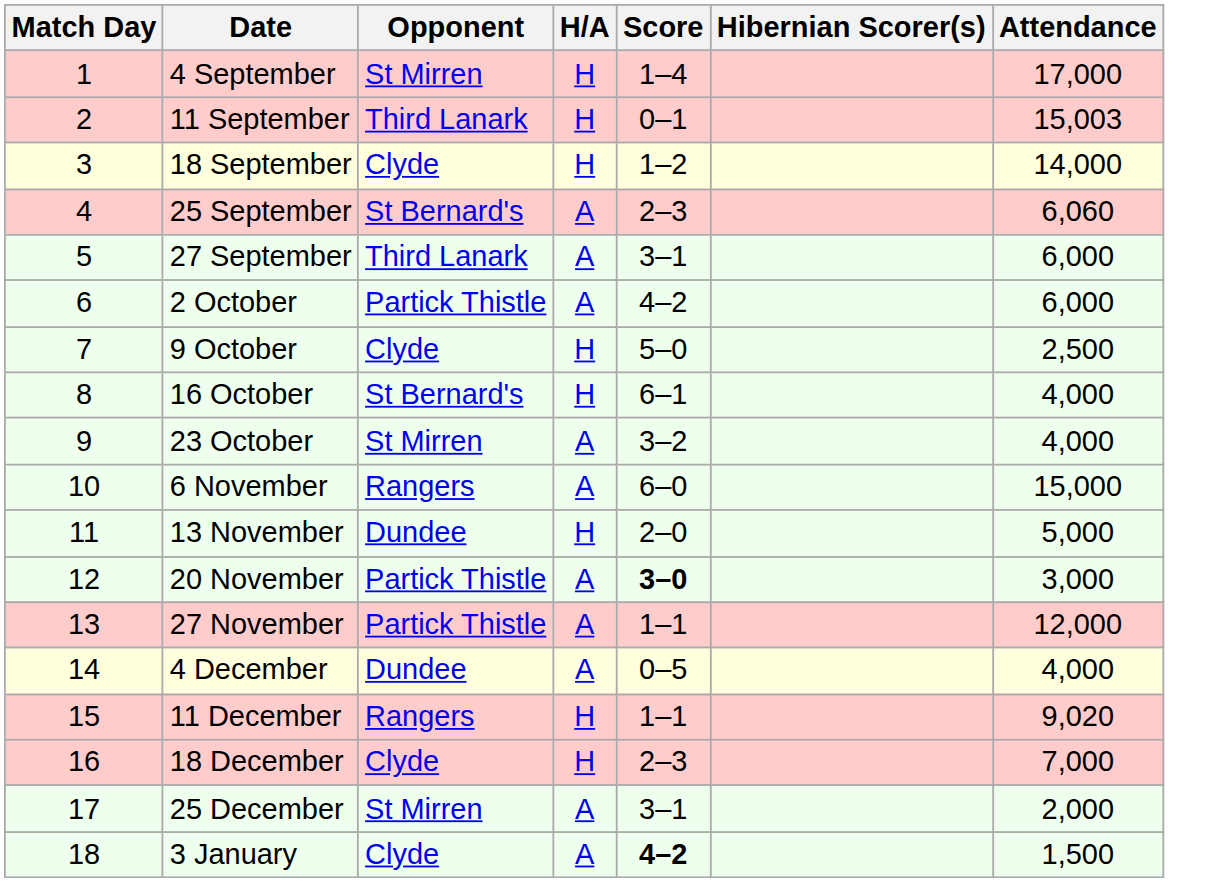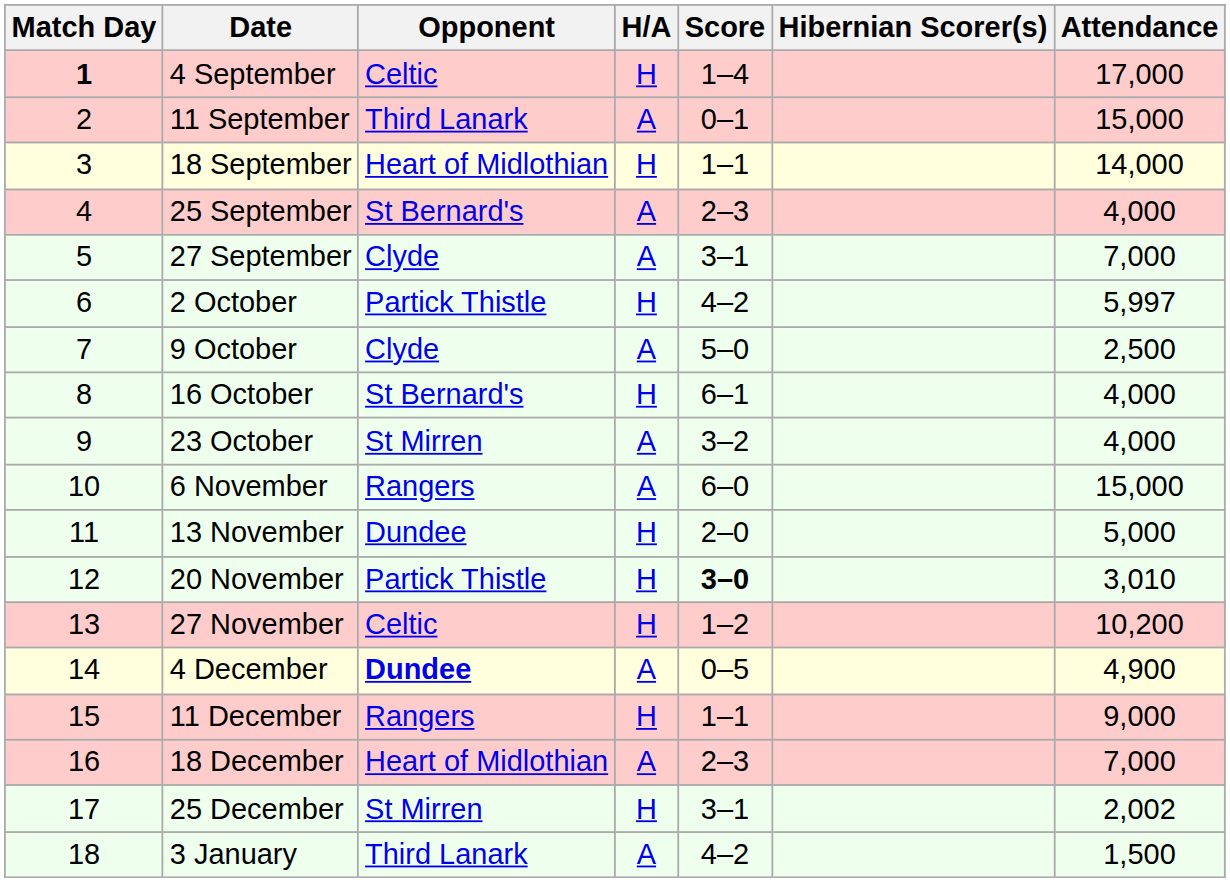4 September | Match Day: normal -> bold
4 September | Opponent: St Mirren -> Celtic
11 September | H/A: H -> A
11 September | Attendance: 15,003 -> 15,000
18 September | Opponent: Clyde -> Heart of Midlothian
18 September | Score: 1–2 -> 1–1
25 September | Attendance: 6,060 -> 4,000
27 September | Opponent: Third Lanark -> Clyde
27 September | Attendance: 6,000 -> 7,000
2 October | H/A: A -> H
2 October | Attendance: 6,000 -> 5,997
9 October | H/A: H -> A
20 November | H/A: A -> H
20 November | Attendance: 3,000 -> 3,010
27 November | Opponent: Partick Thistle -> Celtic
27 November | H/A: A -> H
27 November | Score: 1–1 -> 1–2
27 November | Attendance: 12,000 -> 10,200
4 December | Opponent: normal -> bold
4 December | Attendance: 4,000 -> 4,900
11 December | Attendance: 9,020 -> 9,000
18 December | Opponent: Clyde -> Heart of Midlothian
18 December | H/A: H -> A
25 December | H/A: A -> H
25 December | Attendance: 2,000 -> 2,002
3 January | Opponent: Clyde -> Third Lanark
3 January | Score: bold -> normal
